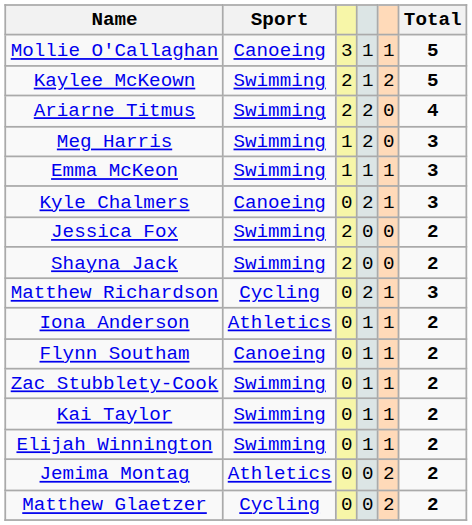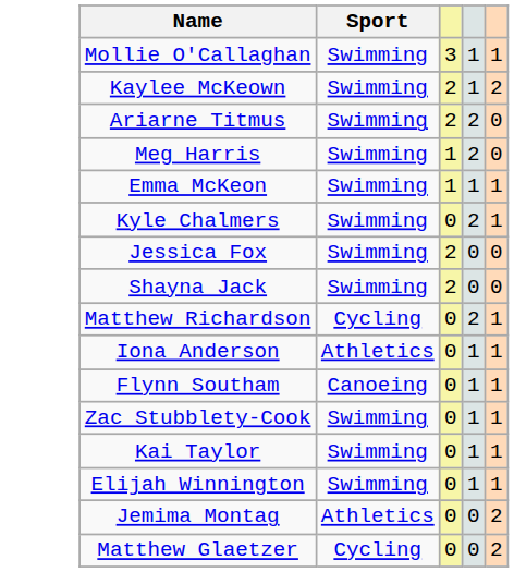- column: Total | 5 | 5 | 4 | 3 | 3 | 3 | 2 | 2 | 3 | 2 | 2 | 2 | 2 | 2 | 2 | 2
Mollie O'Callaghan | Sport: Canoeing -> Swimming
Kyle Chalmers | Sport: Canoeing -> Swimming
